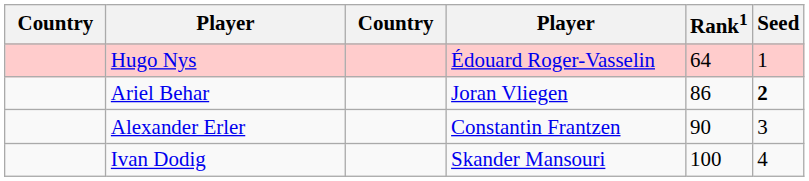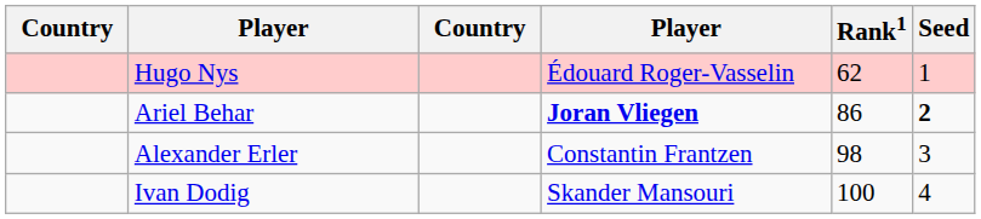Hugo Nys | Rank1: 64 -> 62
Ariel Behar | column 4: normal -> bold
Alexander Erler | Rank1: 90 -> 98
